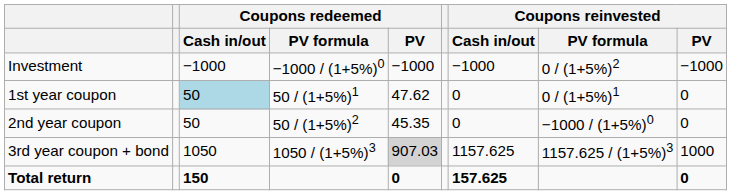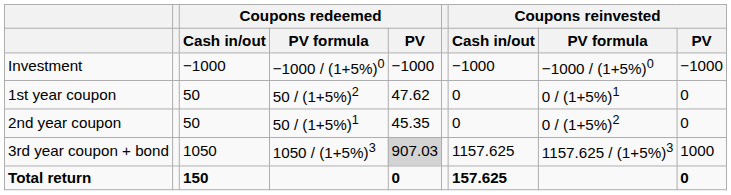Investment | Coupons reinvested / PV formula: 0 / (1+5%)2 -> −1000 / (1+5%)0
1st year coupon | Coupons redeemed / Cash in/out: lightblue background -> no background
1st year coupon | Coupons redeemed / PV formula: 50 / (1+5%)1 -> 50 / (1+5%)2
2nd year coupon | Coupons redeemed / PV formula: 50 / (1+5%)2 -> 50 / (1+5%)1
2nd year coupon | Coupons reinvested / PV formula: −1000 / (1+5%)0 -> 0 / (1+5%)2
